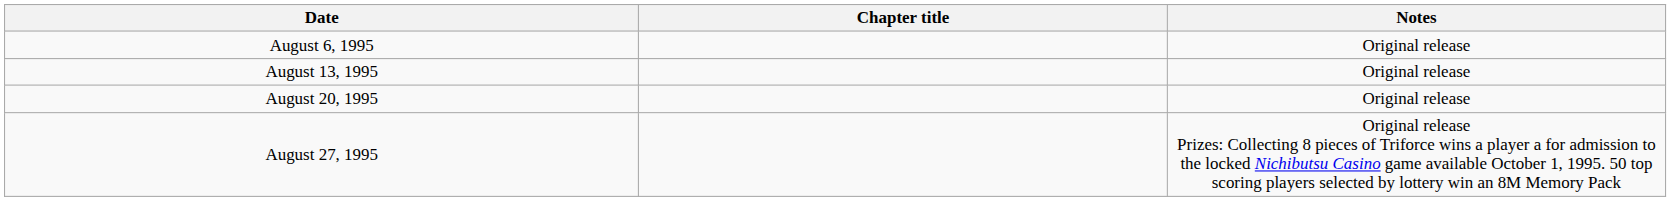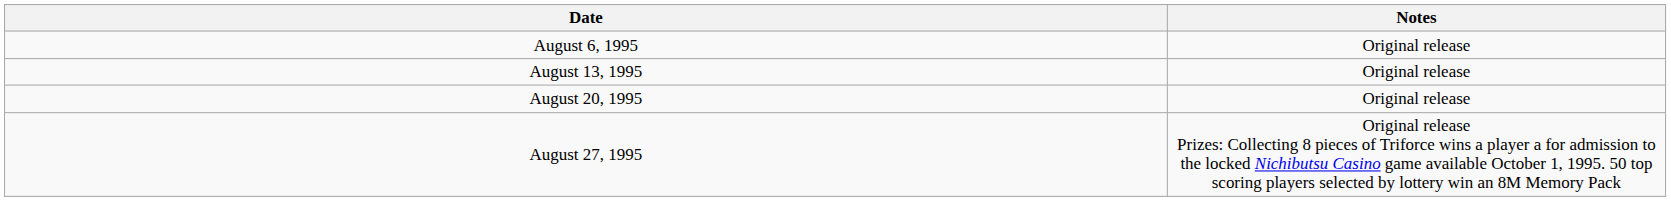- column: Chapter title
